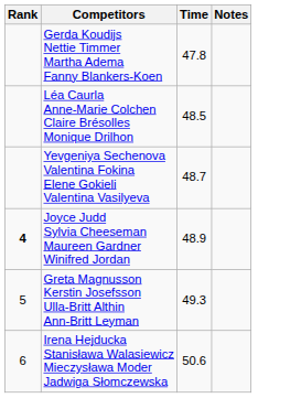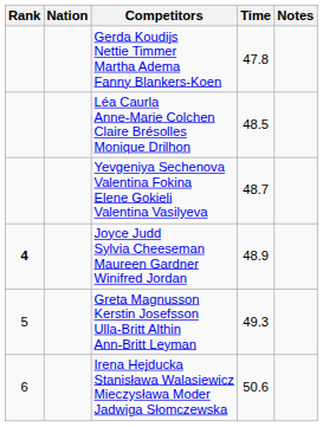+ column: Nation
